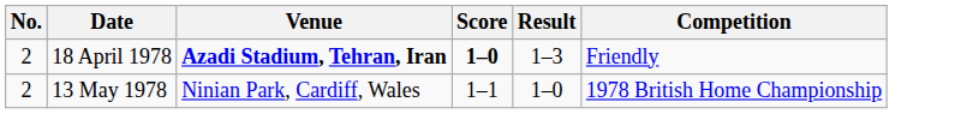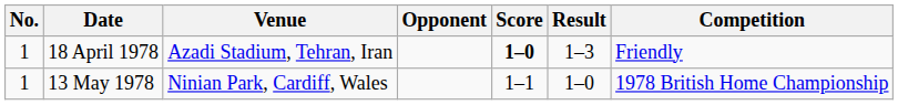+ column: Opponent
18 April 1978 | No.: 2 -> 1
18 April 1978 | Venue: bold -> normal
13 May 1978 | No.: 2 -> 1
